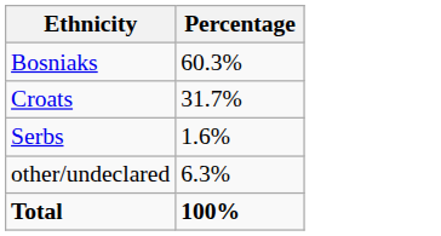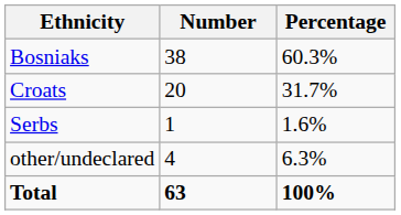+ column: Number | 38 | 20 | 1 | 4 | 63
